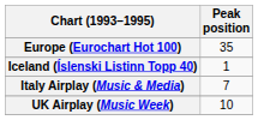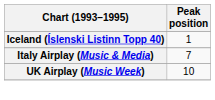- row: Europe (Eurochart Hot 100) | 35
